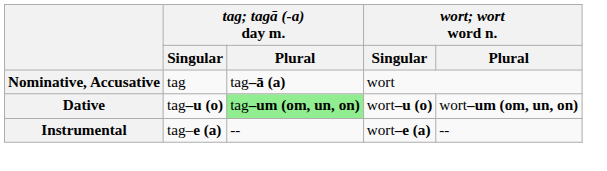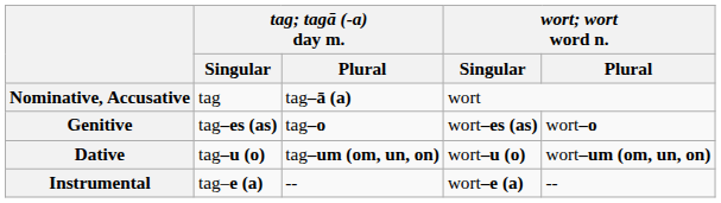+ row: Genitive | tag–es (as) | tag–o | wort–es (as) | wort–o
Dative | tag; tagā (-a) day m. / Plural: lightgreen background -> no background
